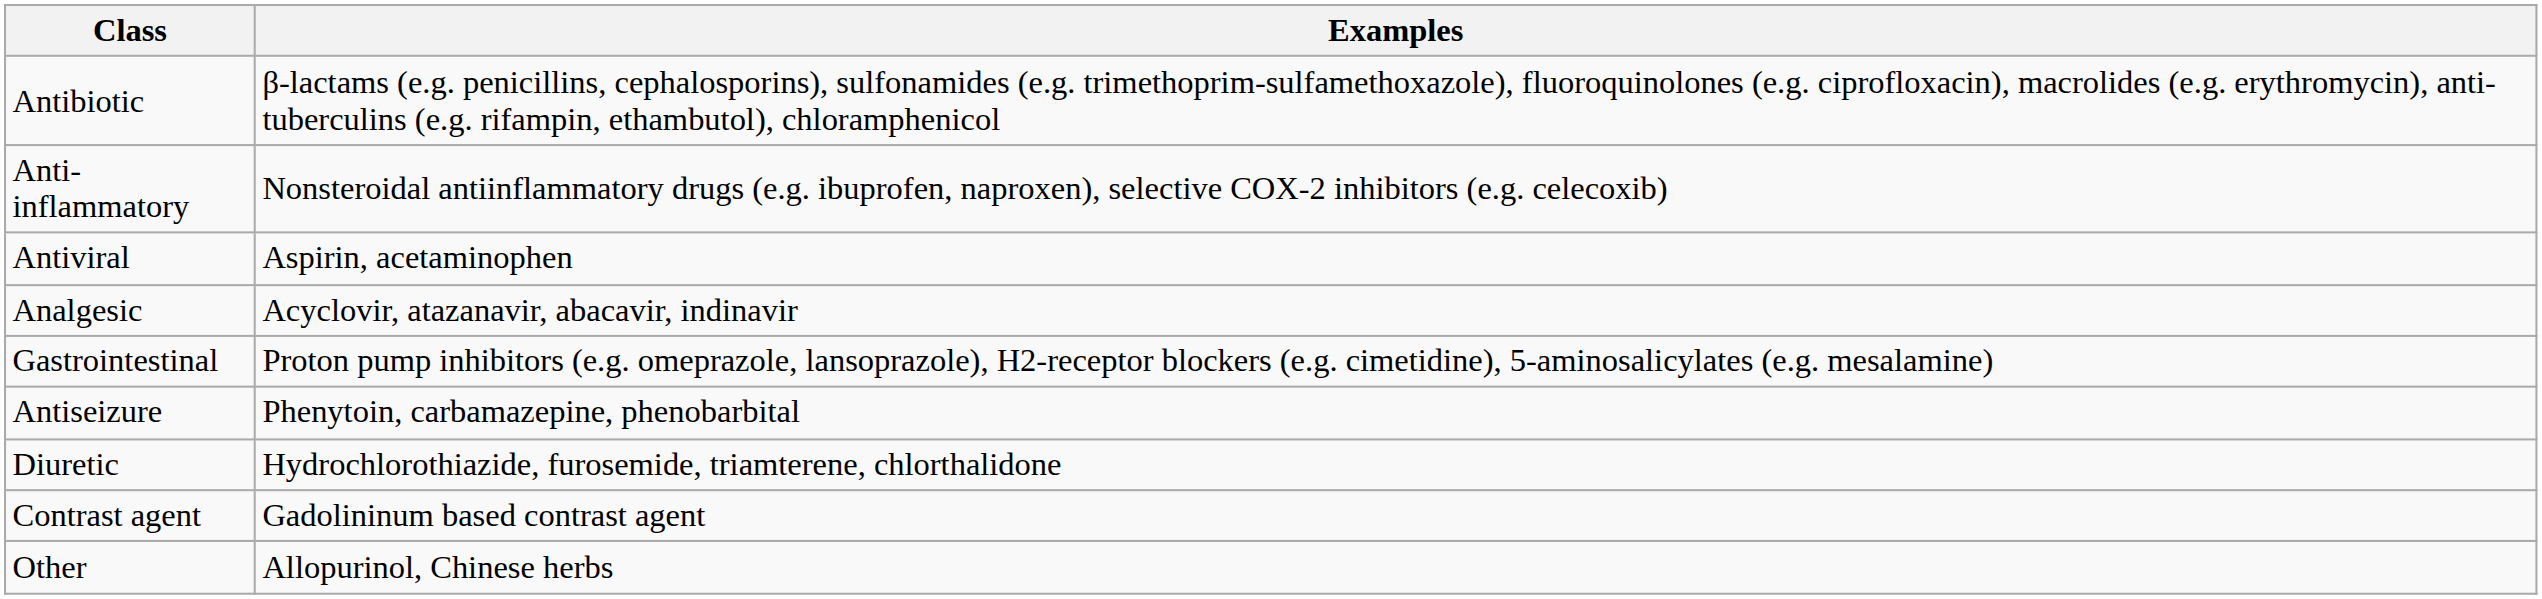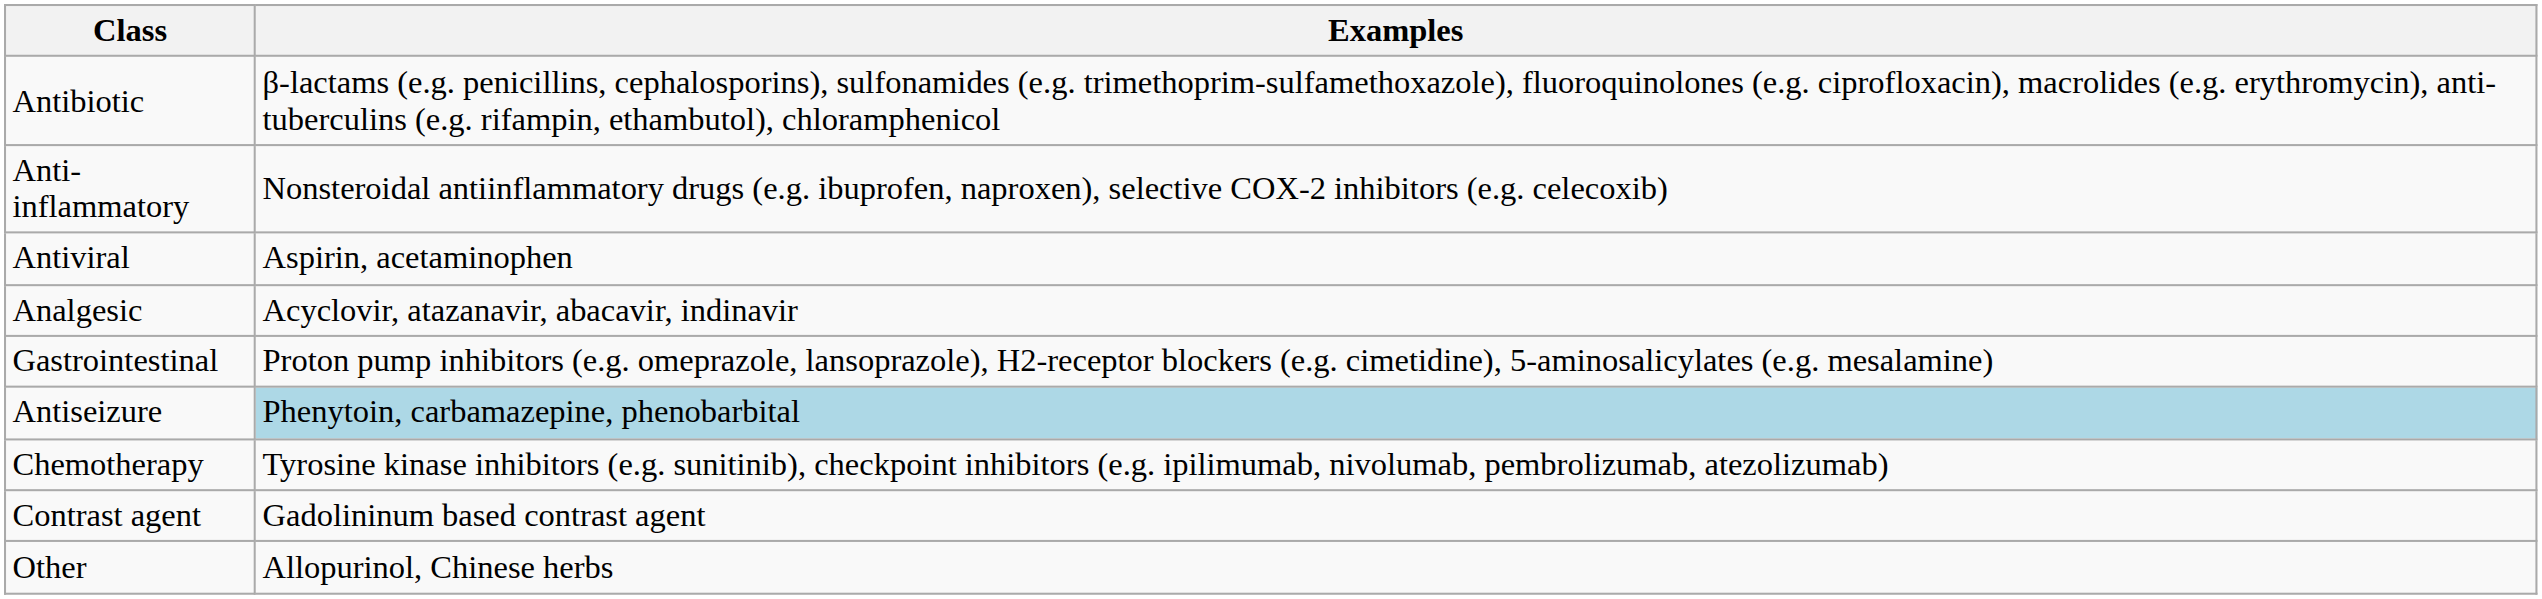Antiseizure | Examples: no background -> lightblue background
- row: Diuretic | Hydrochlorothiazide, furosemide, triamterene, chlorthalidone
+ row: Chemotherapy | Tyrosine kinase inhibitors (e.g. sunitinib), checkpoint inhibitors (e.g. ipilimumab, nivolumab, pembrolizumab, atezolizumab)
